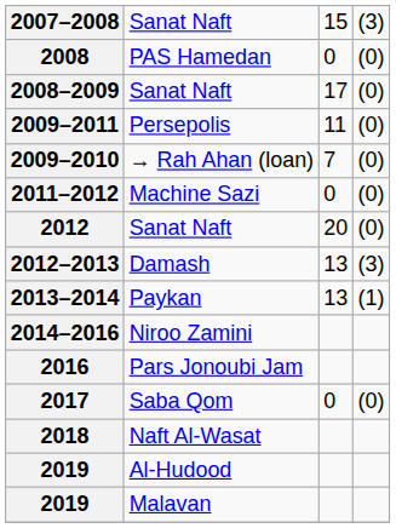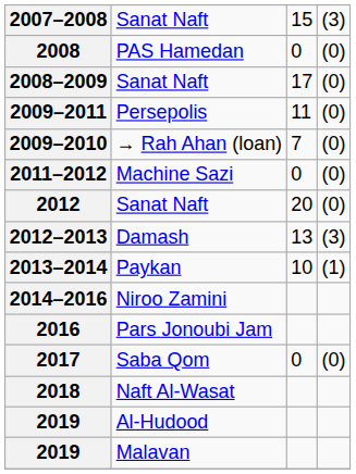2013–2014 | column 3: 13 -> 10
